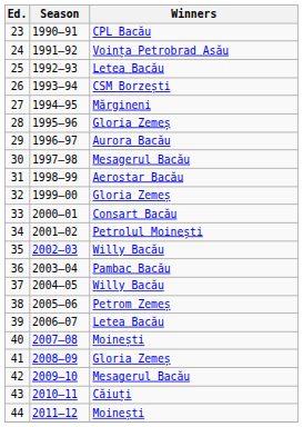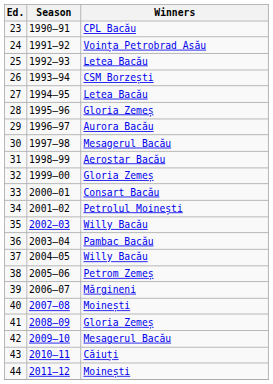27 | Winners: Mărgineni -> Letea Bacău
39 | Winners: Letea Bacău -> Mărgineni
